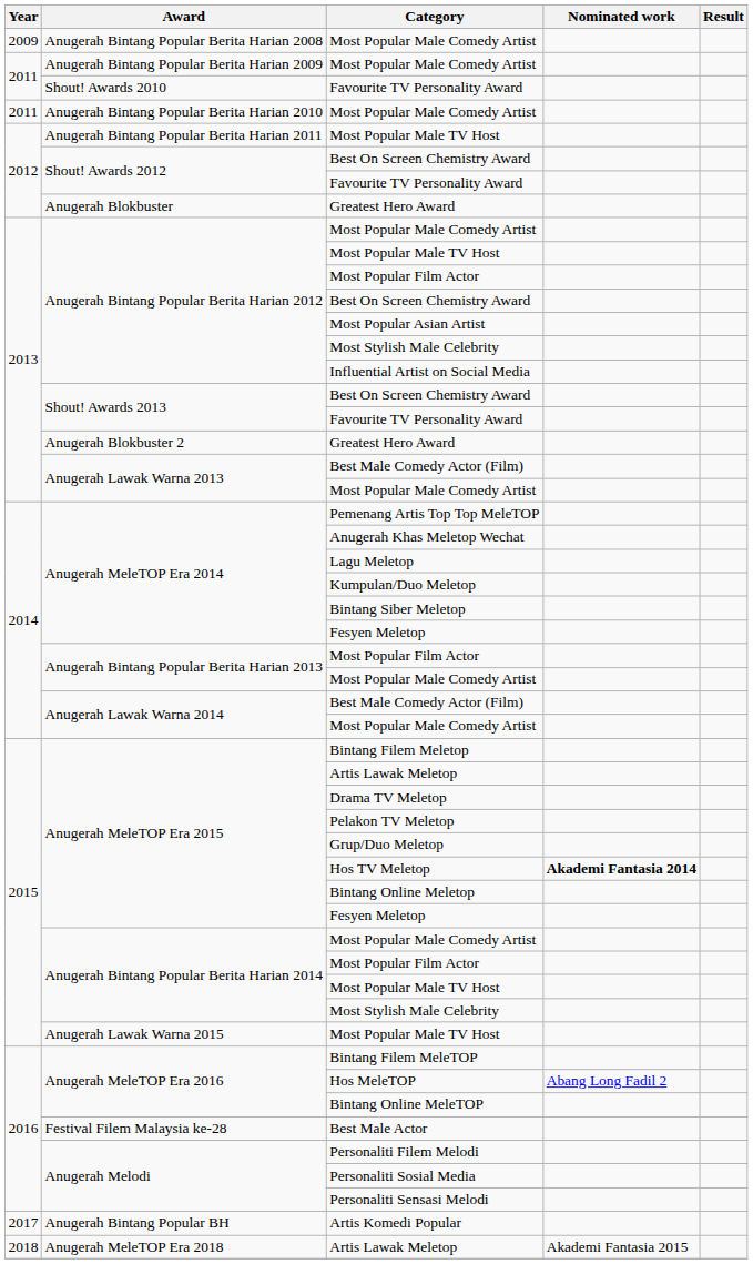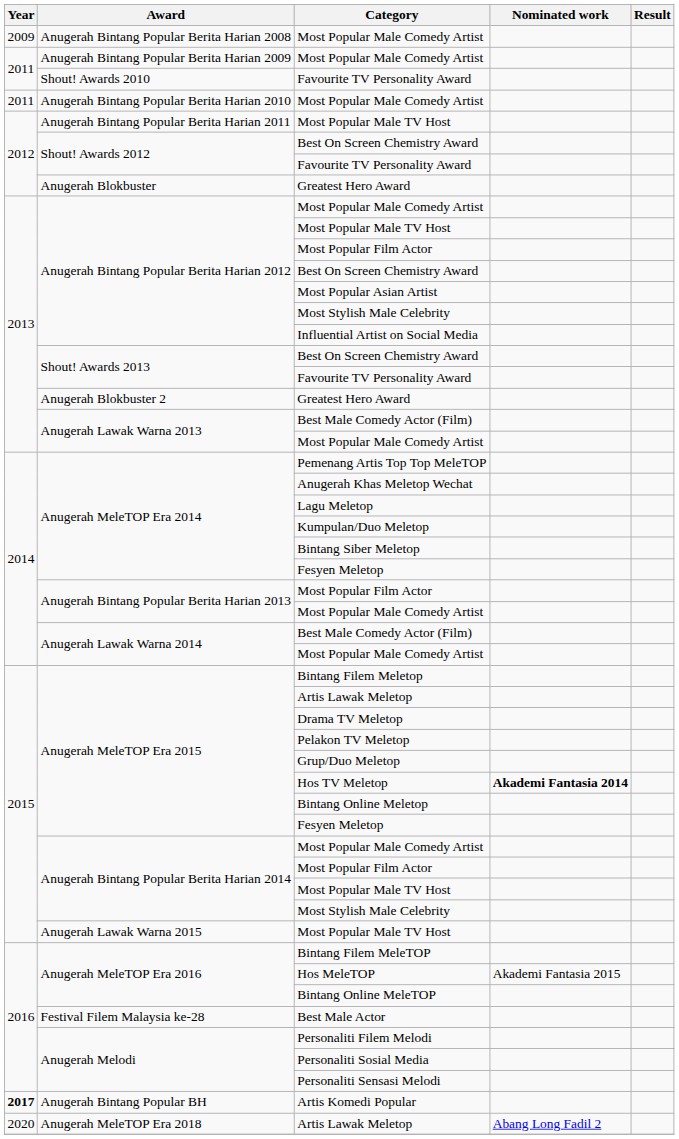Hos MeleTOP | Nominated work: Abang Long Fadil 2 -> Akademi Fantasia 2015
Artis Komedi Popular | Year: normal -> bold
Anugerah MeleTOP Era 2018 / Artis Lawak Meletop | Year: 2018 -> 2020
Anugerah MeleTOP Era 2018 / Artis Lawak Meletop | Nominated work: Akademi Fantasia 2015 -> Abang Long Fadil 2
